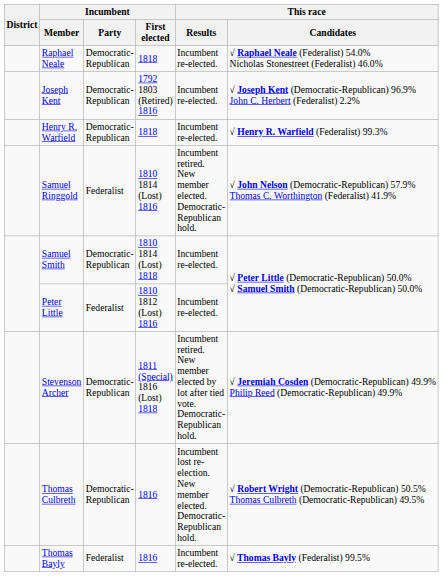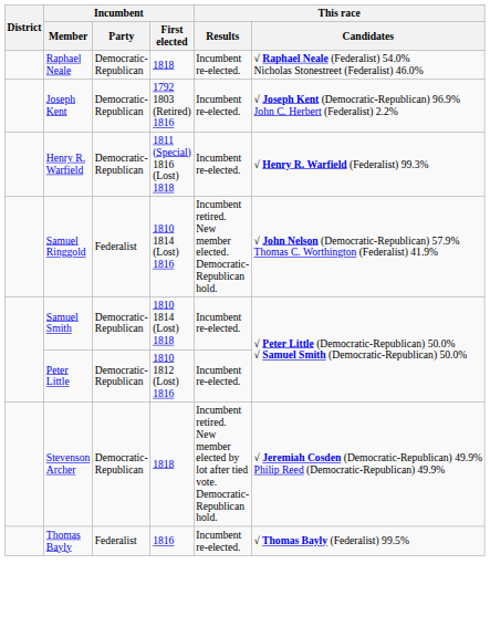Henry R. Warfield | Incumbent / First elected: 1818 -> 1811 (Special) 1816 (Lost) 1818
Peter Little | Incumbent / Party: Federalist -> Democratic-Republican
Stevenson Archer | Incumbent / First elected: 1811 (Special) 1816 (Lost) 1818 -> 1818
- row: Thomas Culbreth | Democratic-Republican | 1816 | Incumbent lost re-election. New member elected. Democratic-Republican hold. | √ Robert Wright (Democratic-Republican) 50.5% Thomas Culbreth (Democratic-Republican) 49.5%
